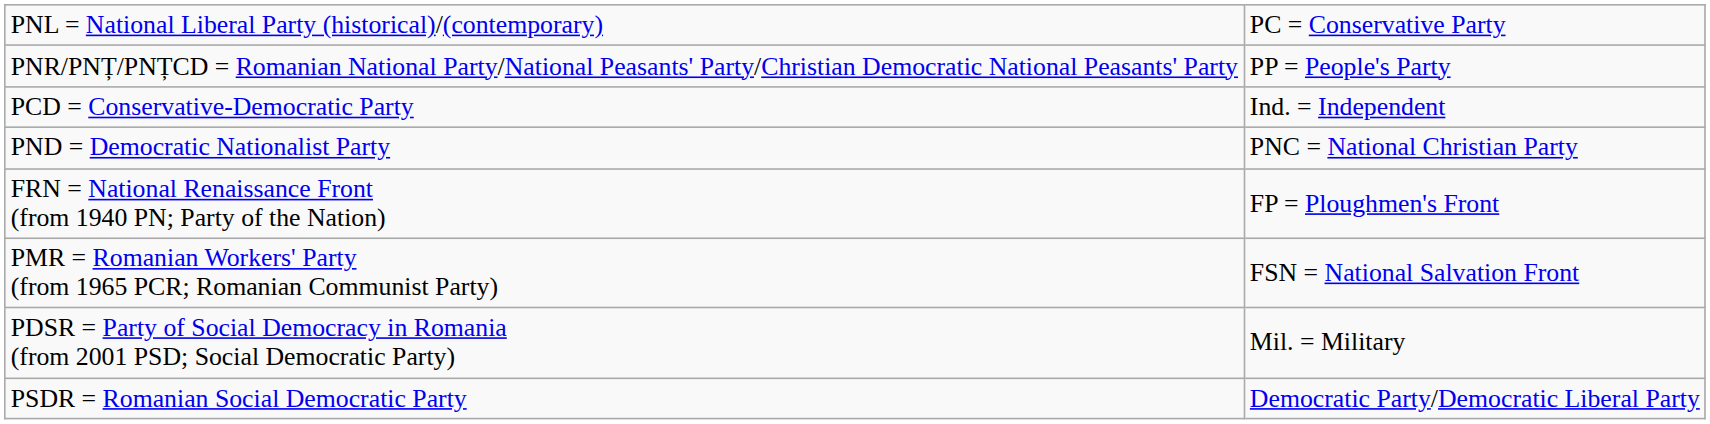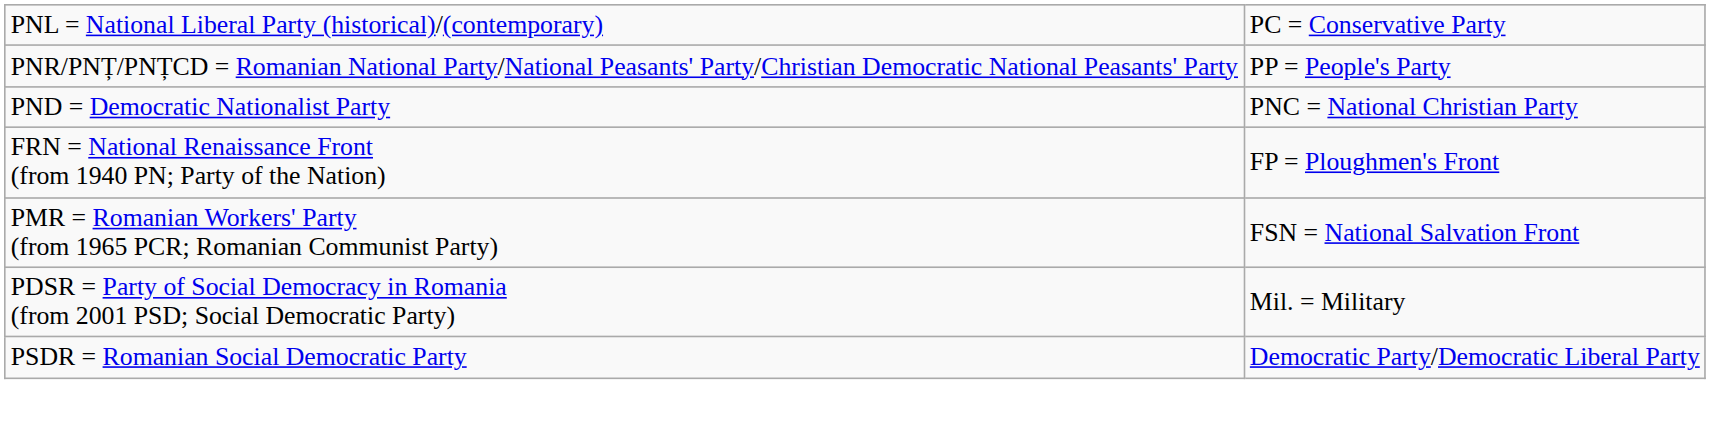- row: PCD = Conservative-Democratic Party | Ind. = Independent
